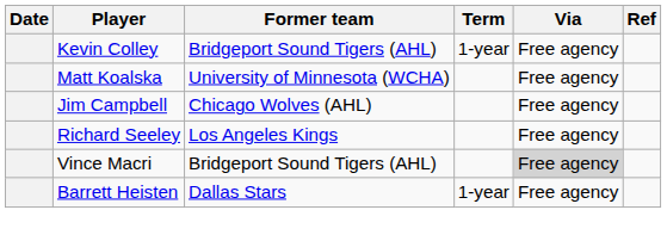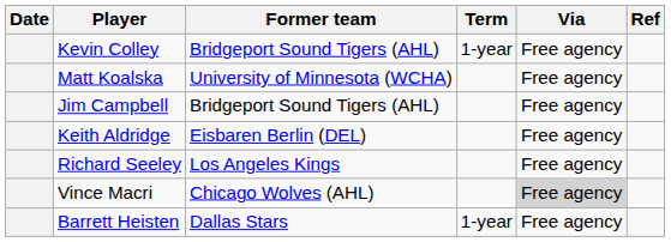Jim Campbell | Former team: Chicago Wolves (AHL) -> Bridgeport Sound Tigers (AHL)
+ row: Keith Aldridge | Eisbaren Berlin (DEL) | Free agency
Vince Macri | Former team: Bridgeport Sound Tigers (AHL) -> Chicago Wolves (AHL)
